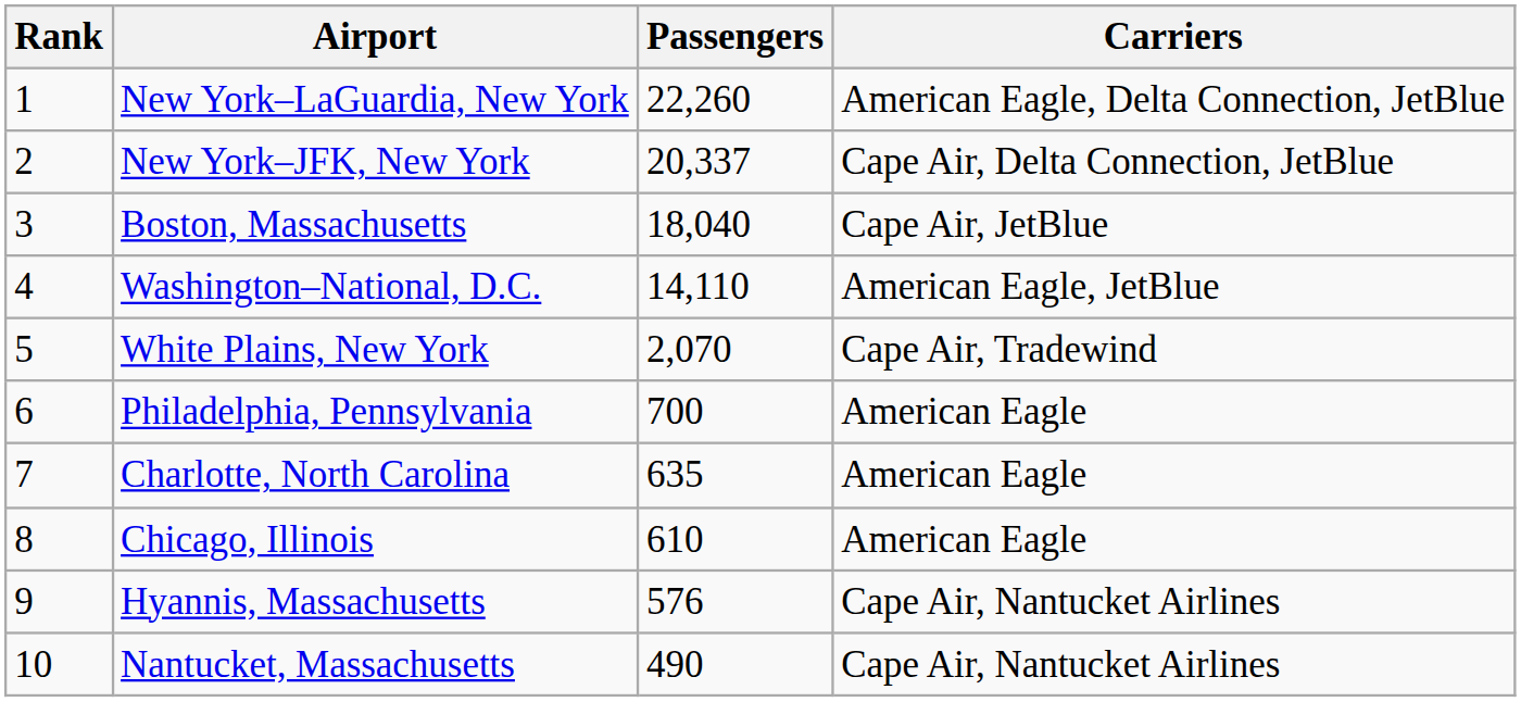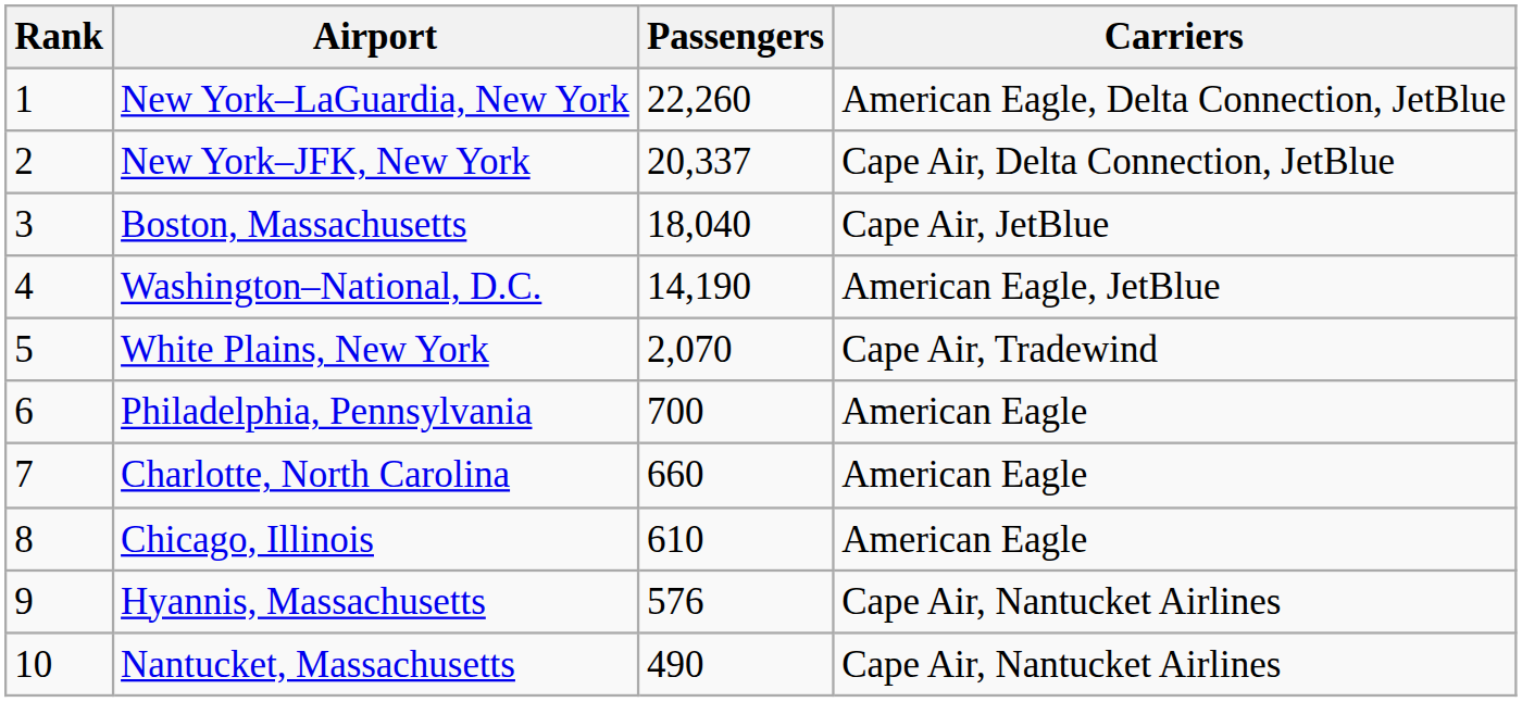Washington–National, D.C. | Passengers: 14,110 -> 14,190
Charlotte, North Carolina | Passengers: 635 -> 660
